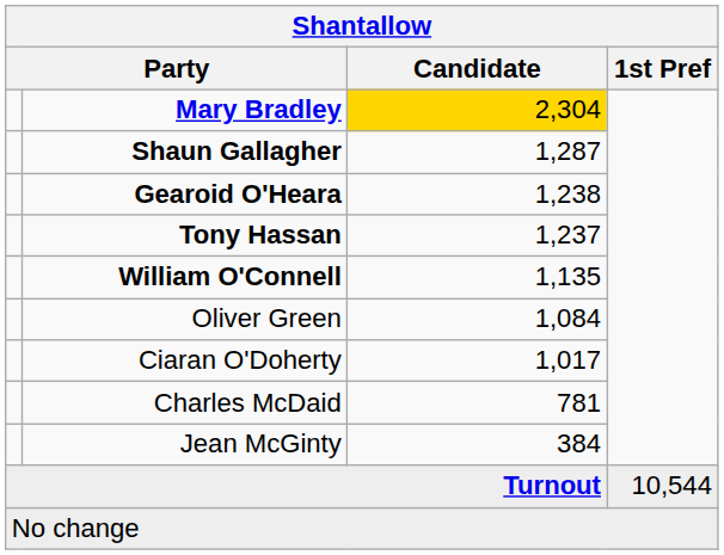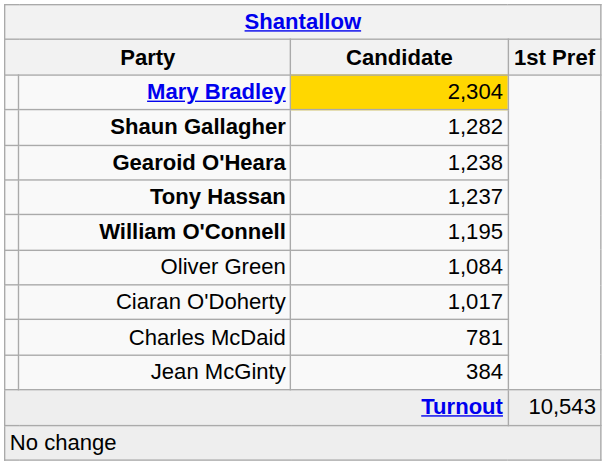Shaun Gallagher | Candidate: 1,287 -> 1,282
William O'Connell | Candidate: 1,135 -> 1,195
Turnout | 1st Pref: 10,544 -> 10,543
